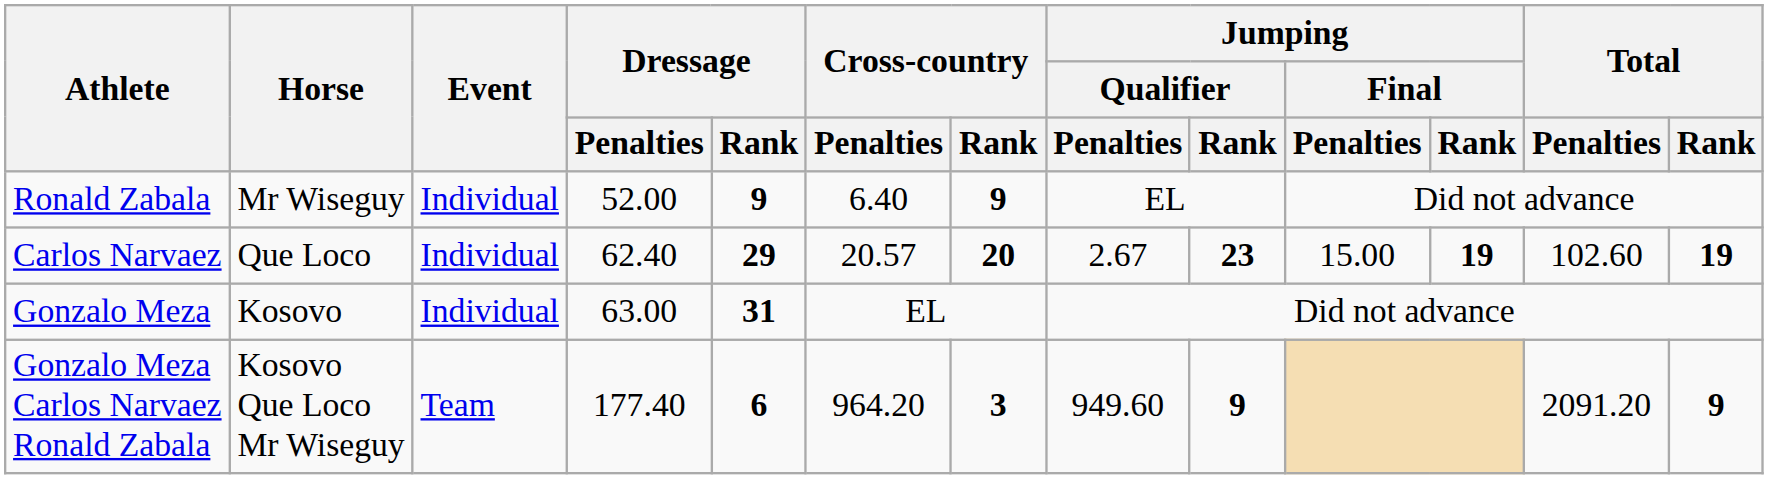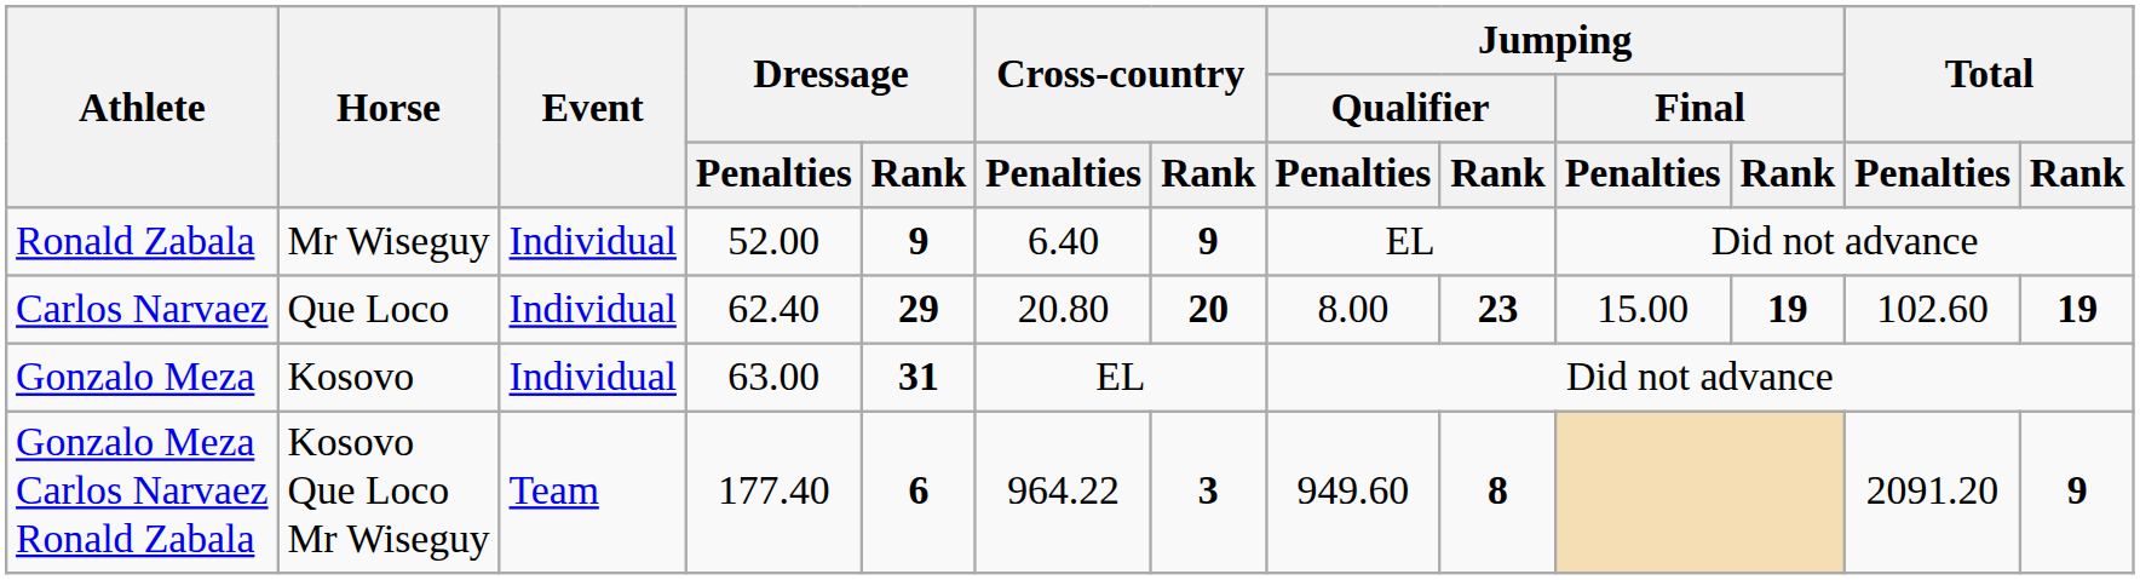Carlos Narvaez | Cross-country / Penalties: 20.57 -> 20.80
Carlos Narvaez | Jumping / Qualifier / Penalties: 2.67 -> 8.00
Gonzalo Meza Carlos Narvaez Ronald Zabala | Cross-country / Penalties: 964.20 -> 964.22
Gonzalo Meza Carlos Narvaez Ronald Zabala | Jumping / Qualifier / Rank: 9 -> 8
